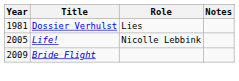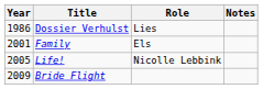Dossier Verhulst | Year: 1981 -> 1986
+ row: 2001 | Family | Els
